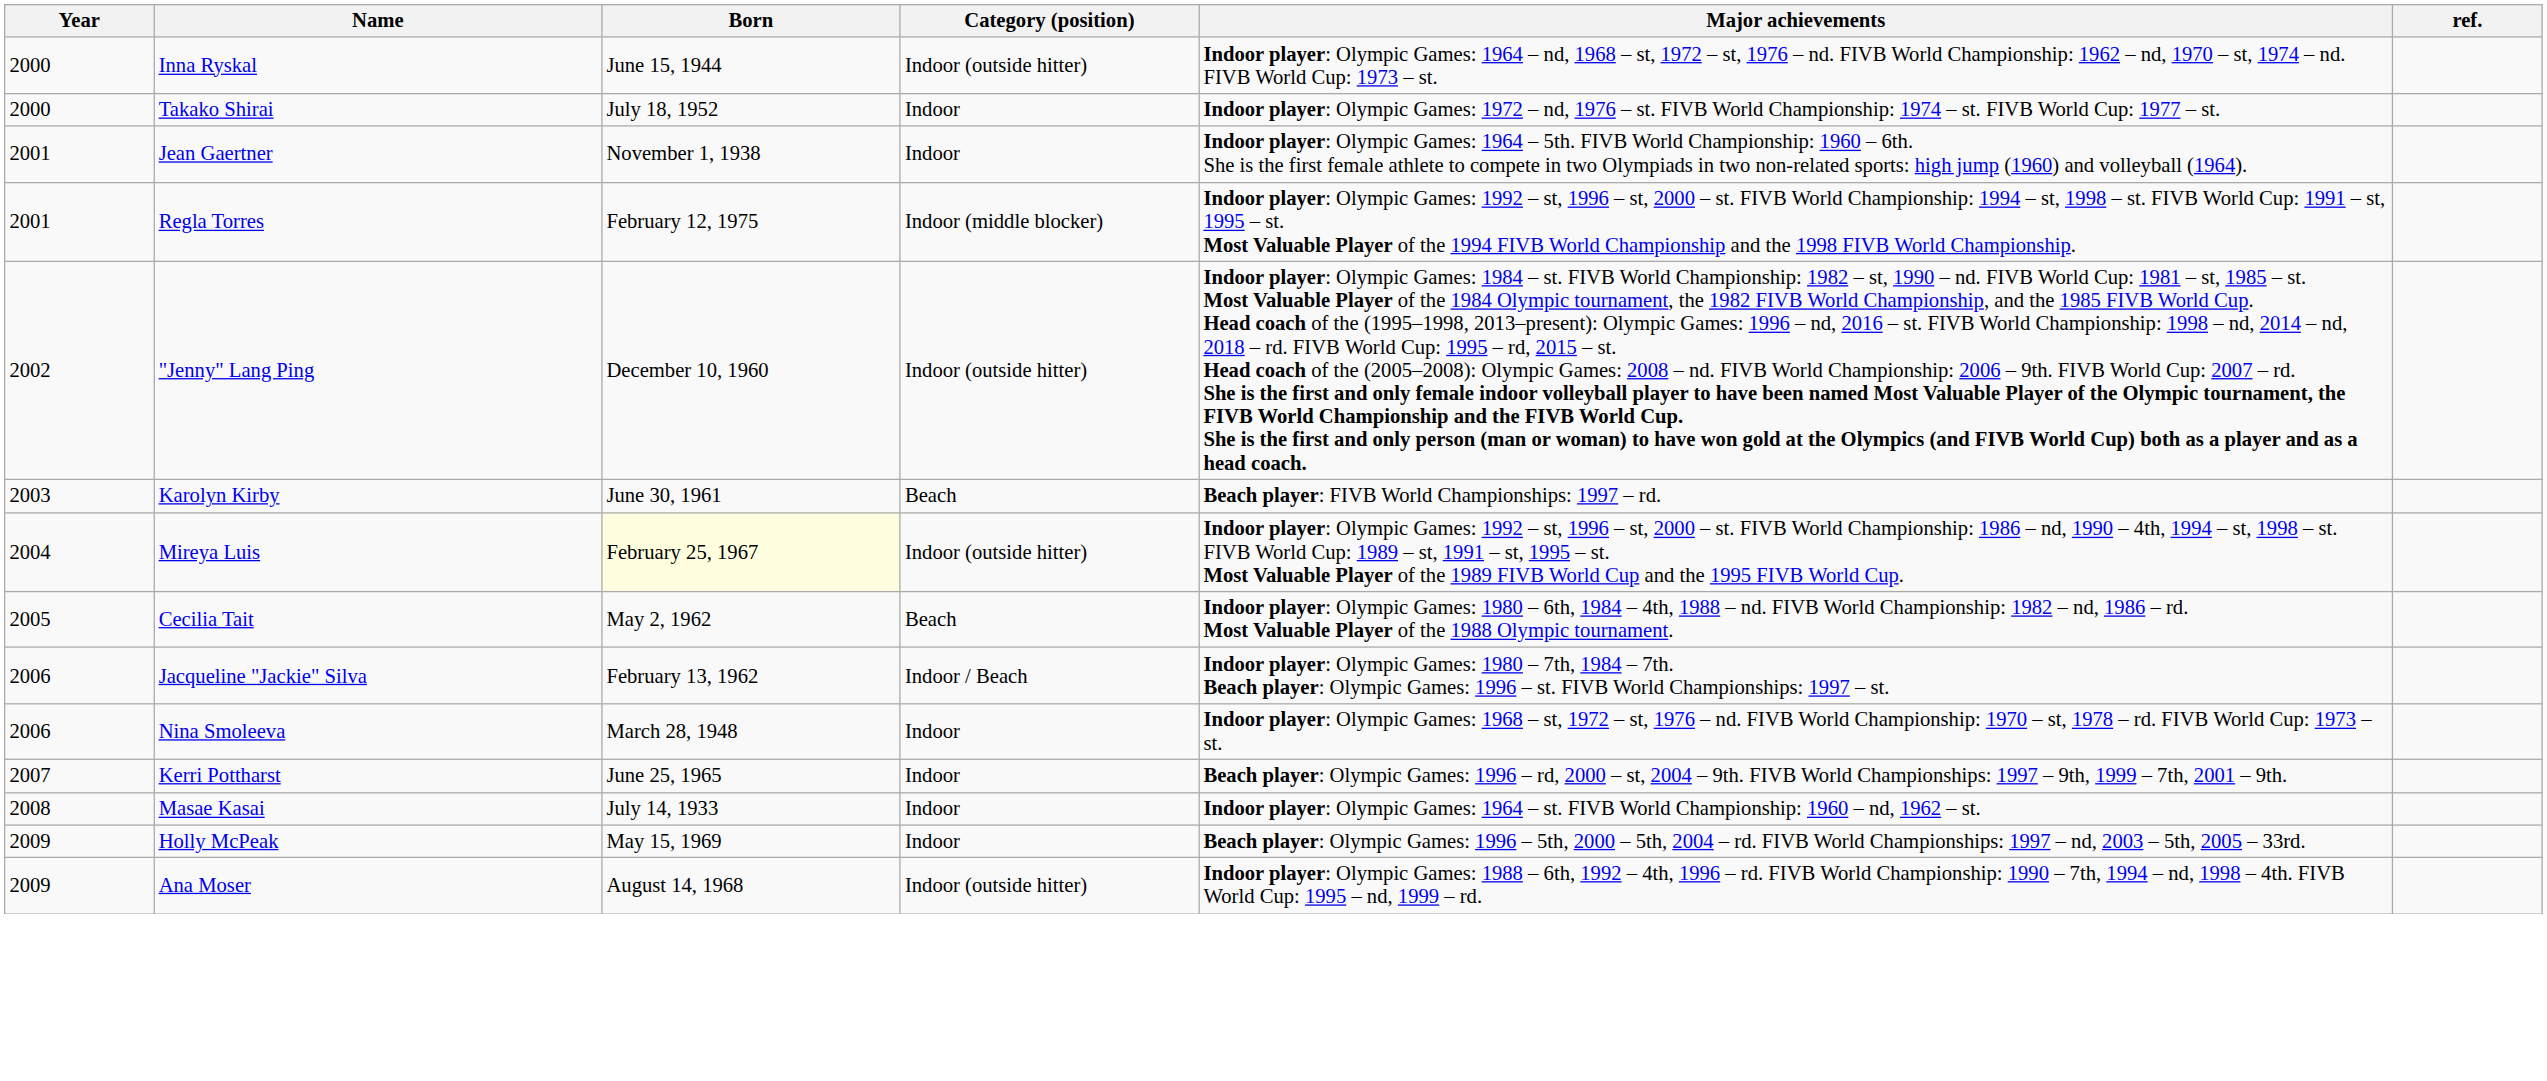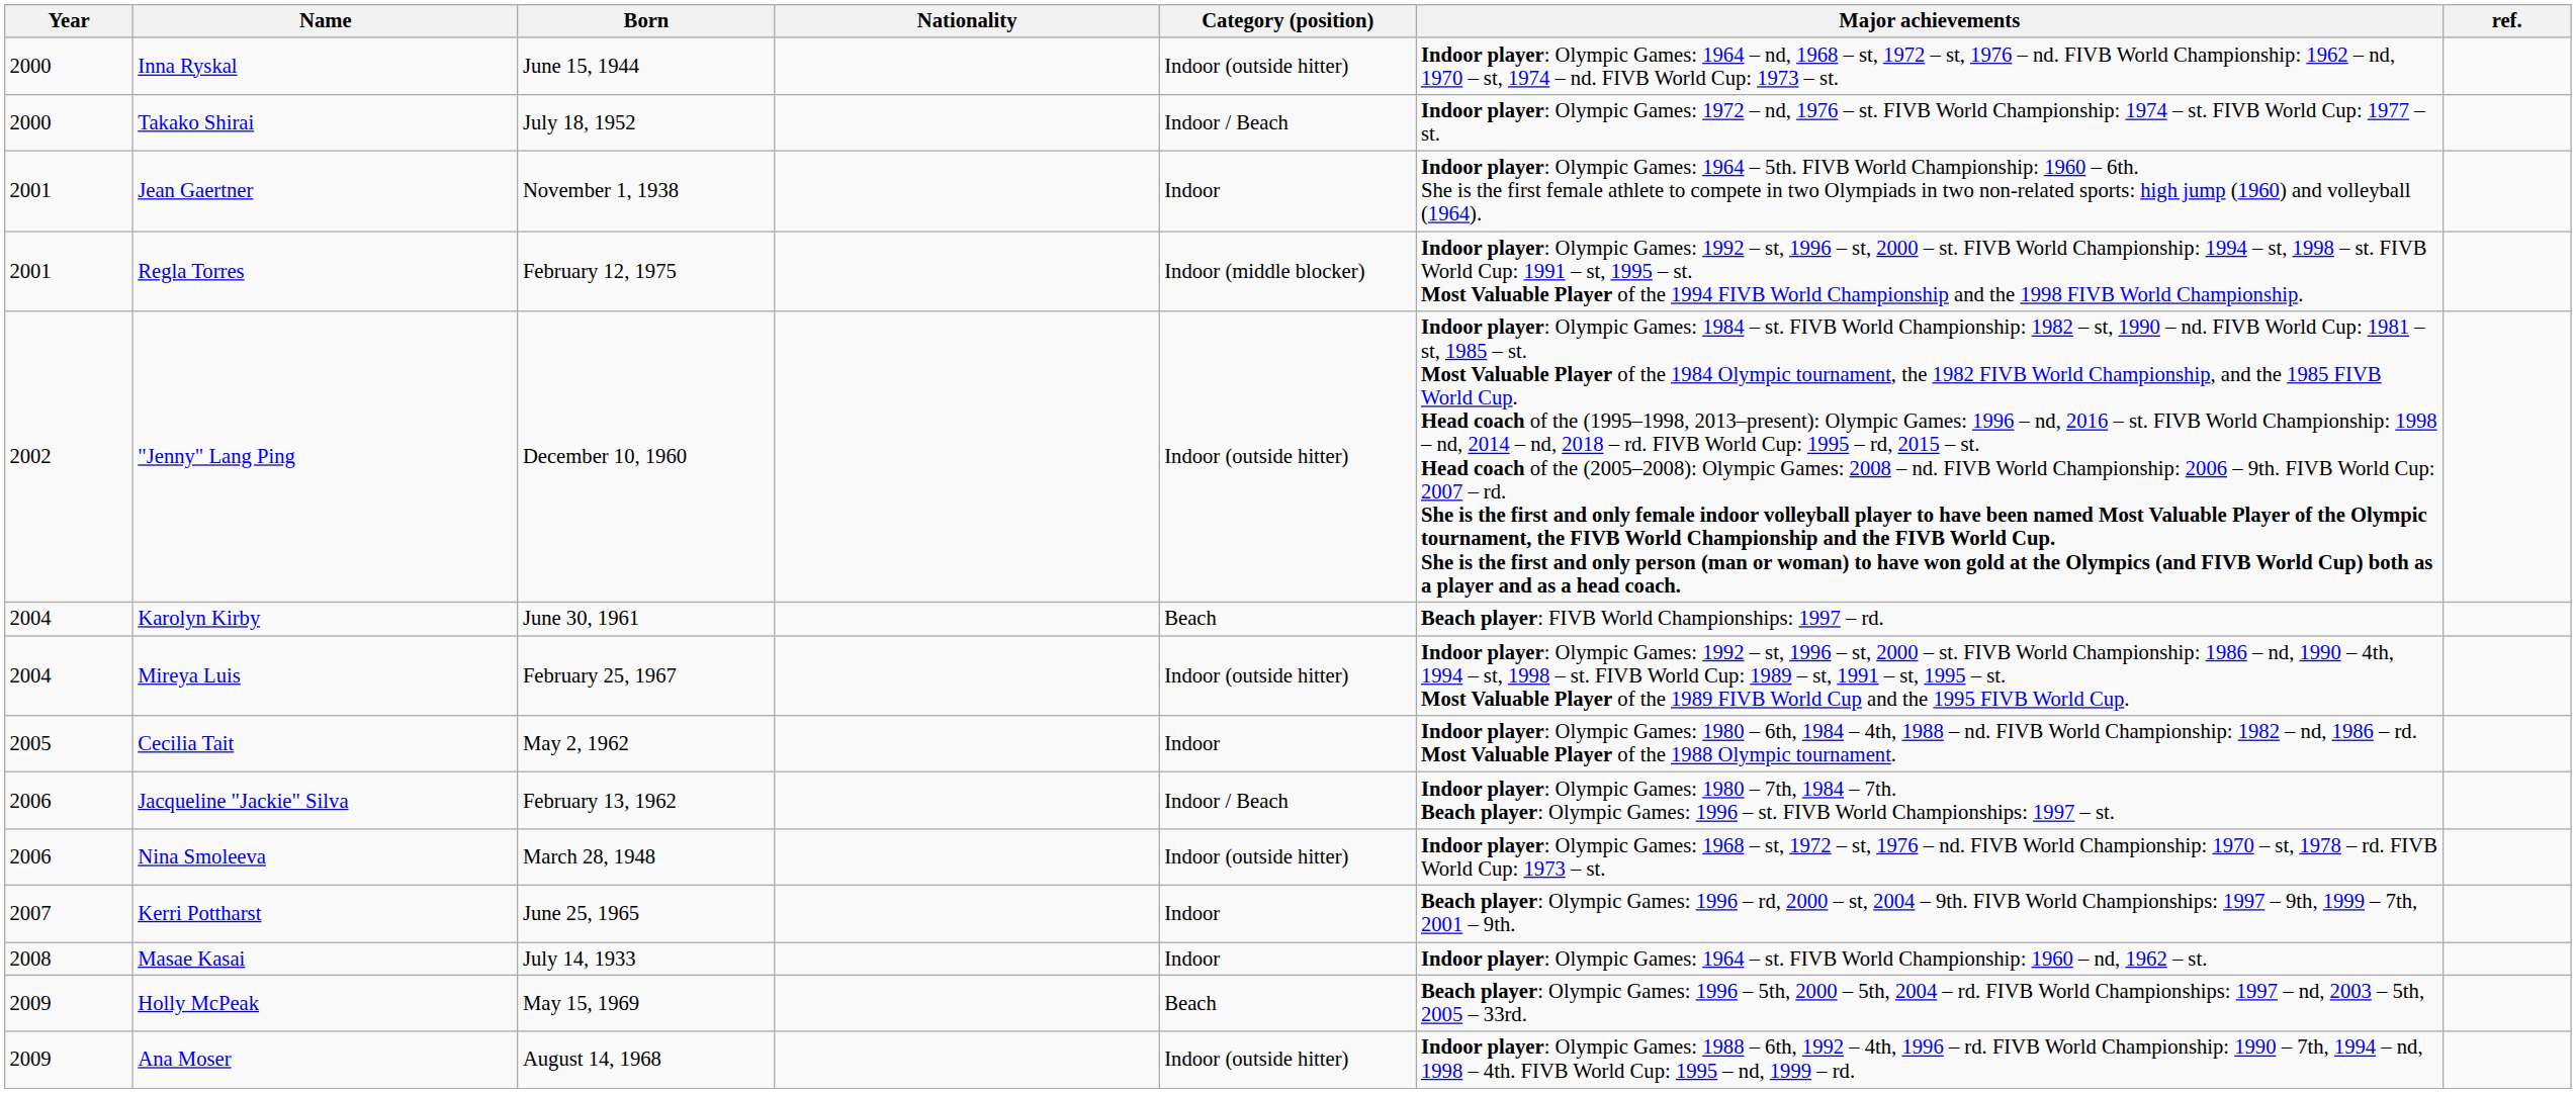+ column: Nationality
Takako Shirai | Category (position): Indoor -> Indoor / Beach
Karolyn Kirby | Year: 2003 -> 2004
Mireya Luis | Born: lightyellow background -> no background
Cecilia Tait | Category (position): Beach -> Indoor
Nina Smoleeva | Category (position): Indoor -> Indoor (outside hitter)
Holly McPeak | Category (position): Indoor -> Beach
